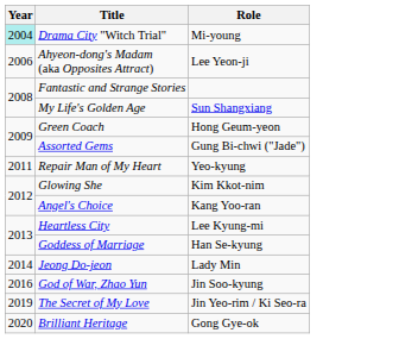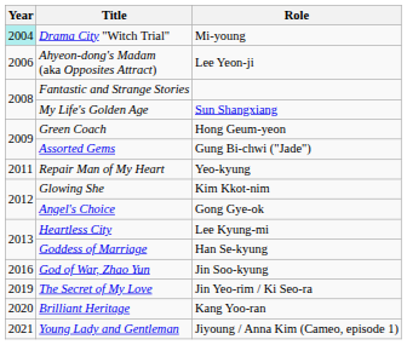Angel's Choice | Role: Kang Yoo-ran -> Gong Gye-ok
- row: 2014 | Jeong Do-jeon | Lady Min
Brilliant Heritage | Role: Gong Gye-ok -> Kang Yoo-ran
+ row: 2021 | Young Lady and Gentleman | Jiyoung / Anna Kim (Cameo, episode 1)
